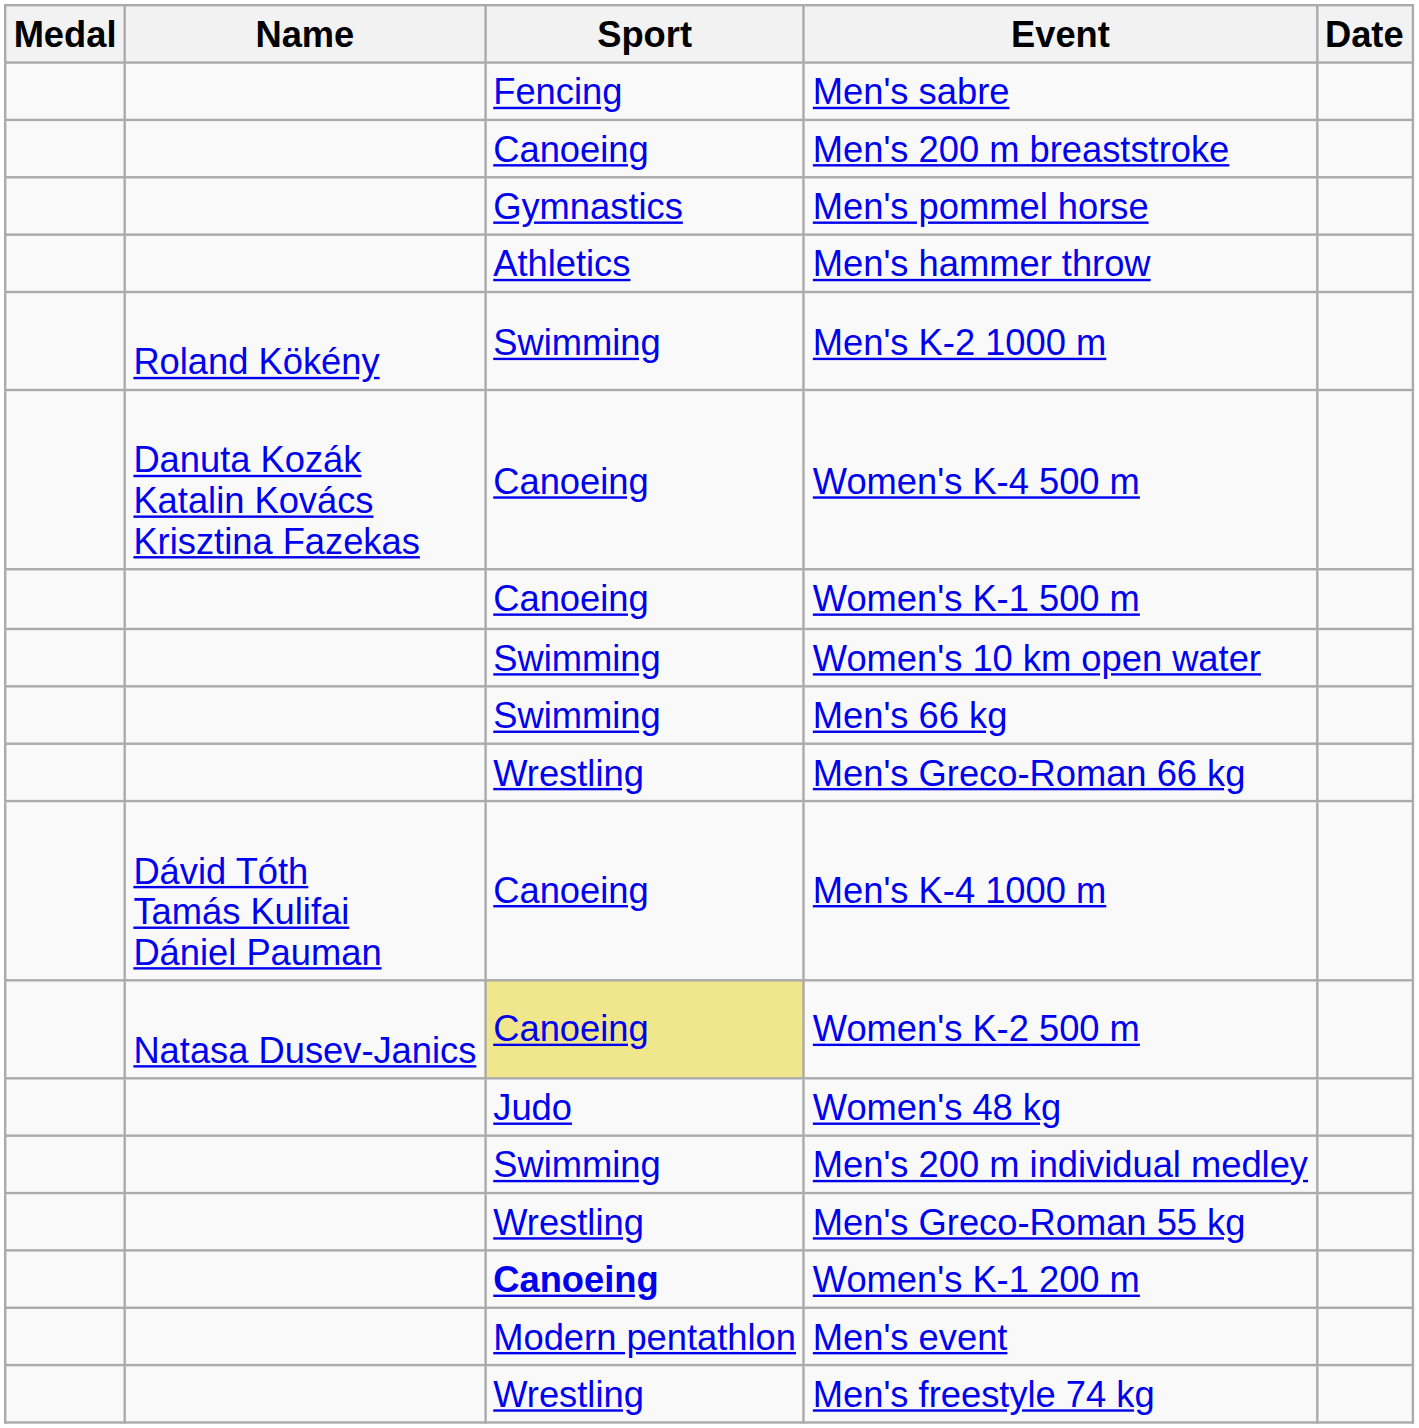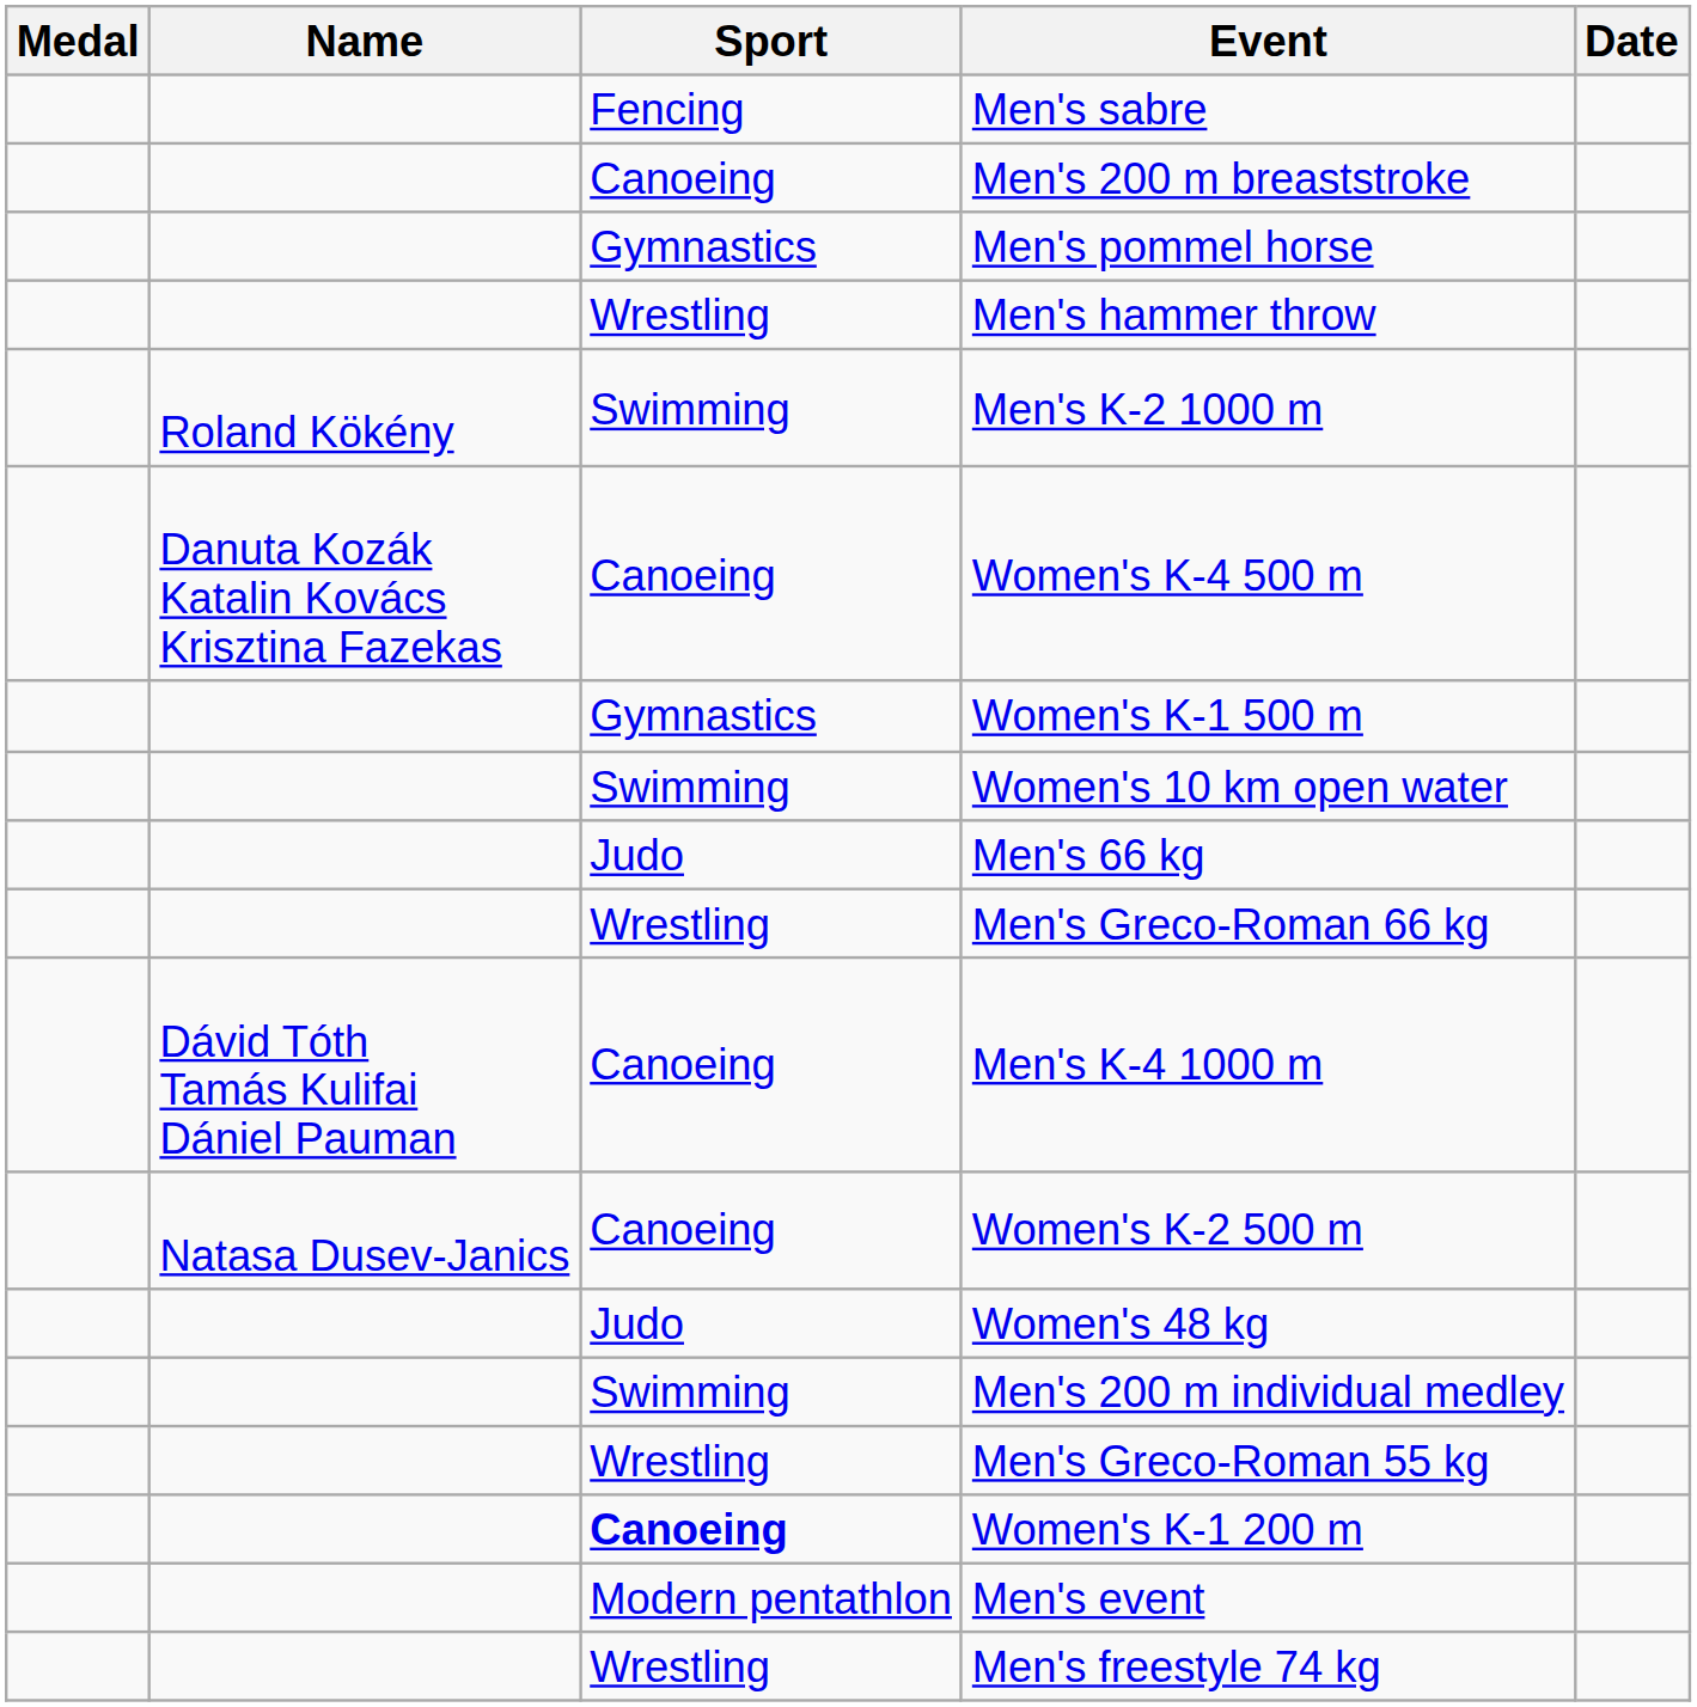Men's hammer throw | Sport: Athletics -> Wrestling
Women's K-1 500 m | Sport: Canoeing -> Gymnastics
Men's 66 kg | Sport: Swimming -> Judo
Women's K-2 500 m | Sport: khaki background -> no background
